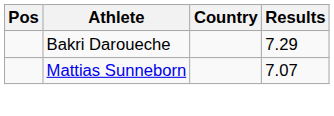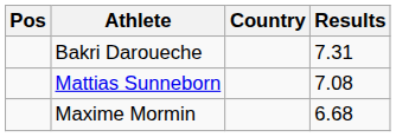Bakri Daroueche | Results: 7.29 -> 7.31
Mattias Sunneborn | Results: 7.07 -> 7.08
+ row: Maxime Mormin | 6.68
